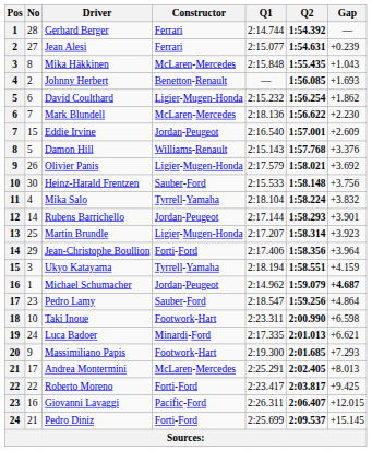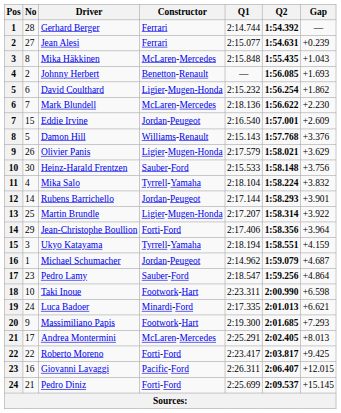Olivier Panis | Gap: +3.692 -> +3.629
Martin Brundle | Gap: +3.923 -> +3.922
Michael Schumacher | Gap: bold -> normal
